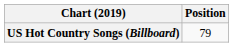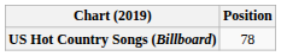US Hot Country Songs (Billboard) | Position: 79 -> 78
